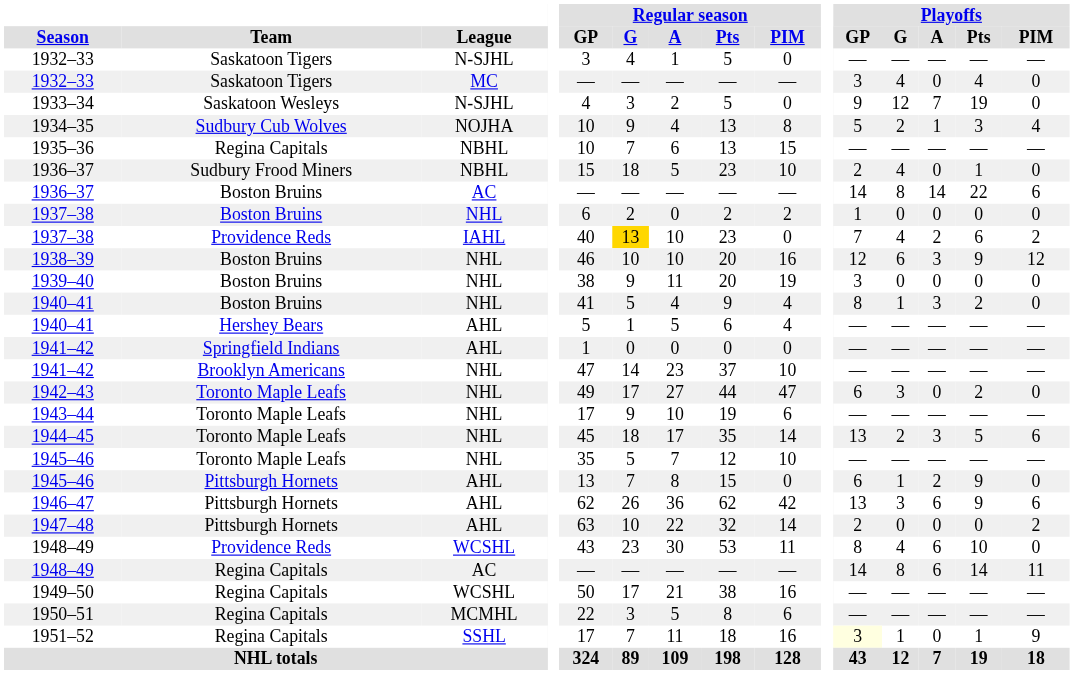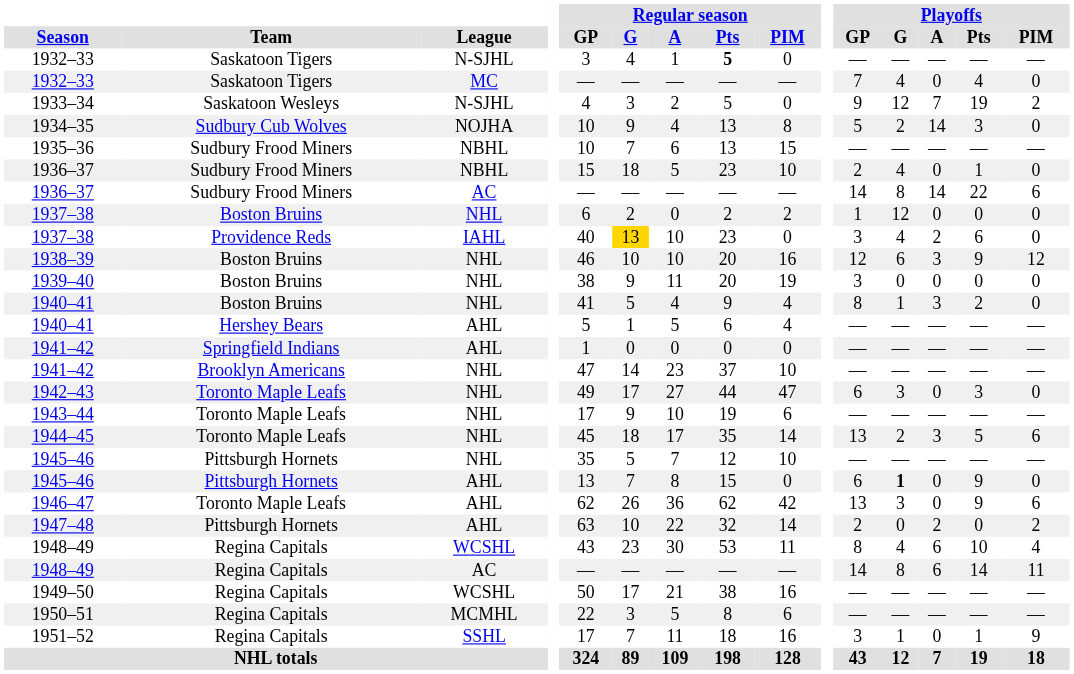1932–33 / N-SJHL | Regular season / Pts: normal -> bold
1932–33 / MC | Playoffs / GP: 3 -> 7
1933–34 | Playoffs / PIM: 0 -> 2
1934–35 | Playoffs / A: 1 -> 14
1934–35 | Playoffs / PIM: 4 -> 0
1935–36 | Team: Regina Capitals -> Sudbury Frood Miners
1936–37 / AC | Team: Boston Bruins -> Sudbury Frood Miners
1937–38 / NHL | Playoffs / G: 0 -> 12
1937–38 / IAHL | Playoffs / GP: 7 -> 3
1937–38 / IAHL | Playoffs / PIM: 2 -> 0
1942–43 | Playoffs / Pts: 2 -> 3
1945–46 / NHL | Team: Toronto Maple Leafs -> Pittsburgh Hornets
1945–46 / AHL | Playoffs / G: normal -> bold
1945–46 / AHL | Playoffs / A: 2 -> 0
1946–47 | Team: Pittsburgh Hornets -> Toronto Maple Leafs
1946–47 | Playoffs / A: 6 -> 0
1947–48 | Playoffs / A: 0 -> 2
1948–49 / WCSHL | Team: Providence Reds -> Regina Capitals
1948–49 / WCSHL | Playoffs / PIM: 0 -> 4
1951–52 | Playoffs / GP: lightyellow background -> no background
